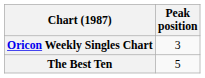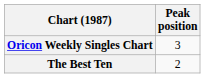The Best Ten | Peak position: 5 -> 2
